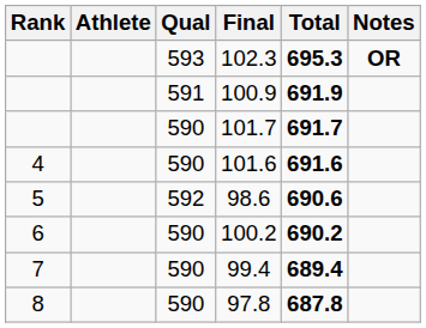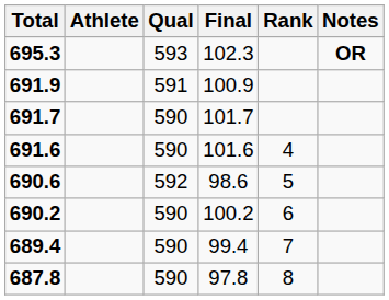columns swapped: Rank <-> Total
